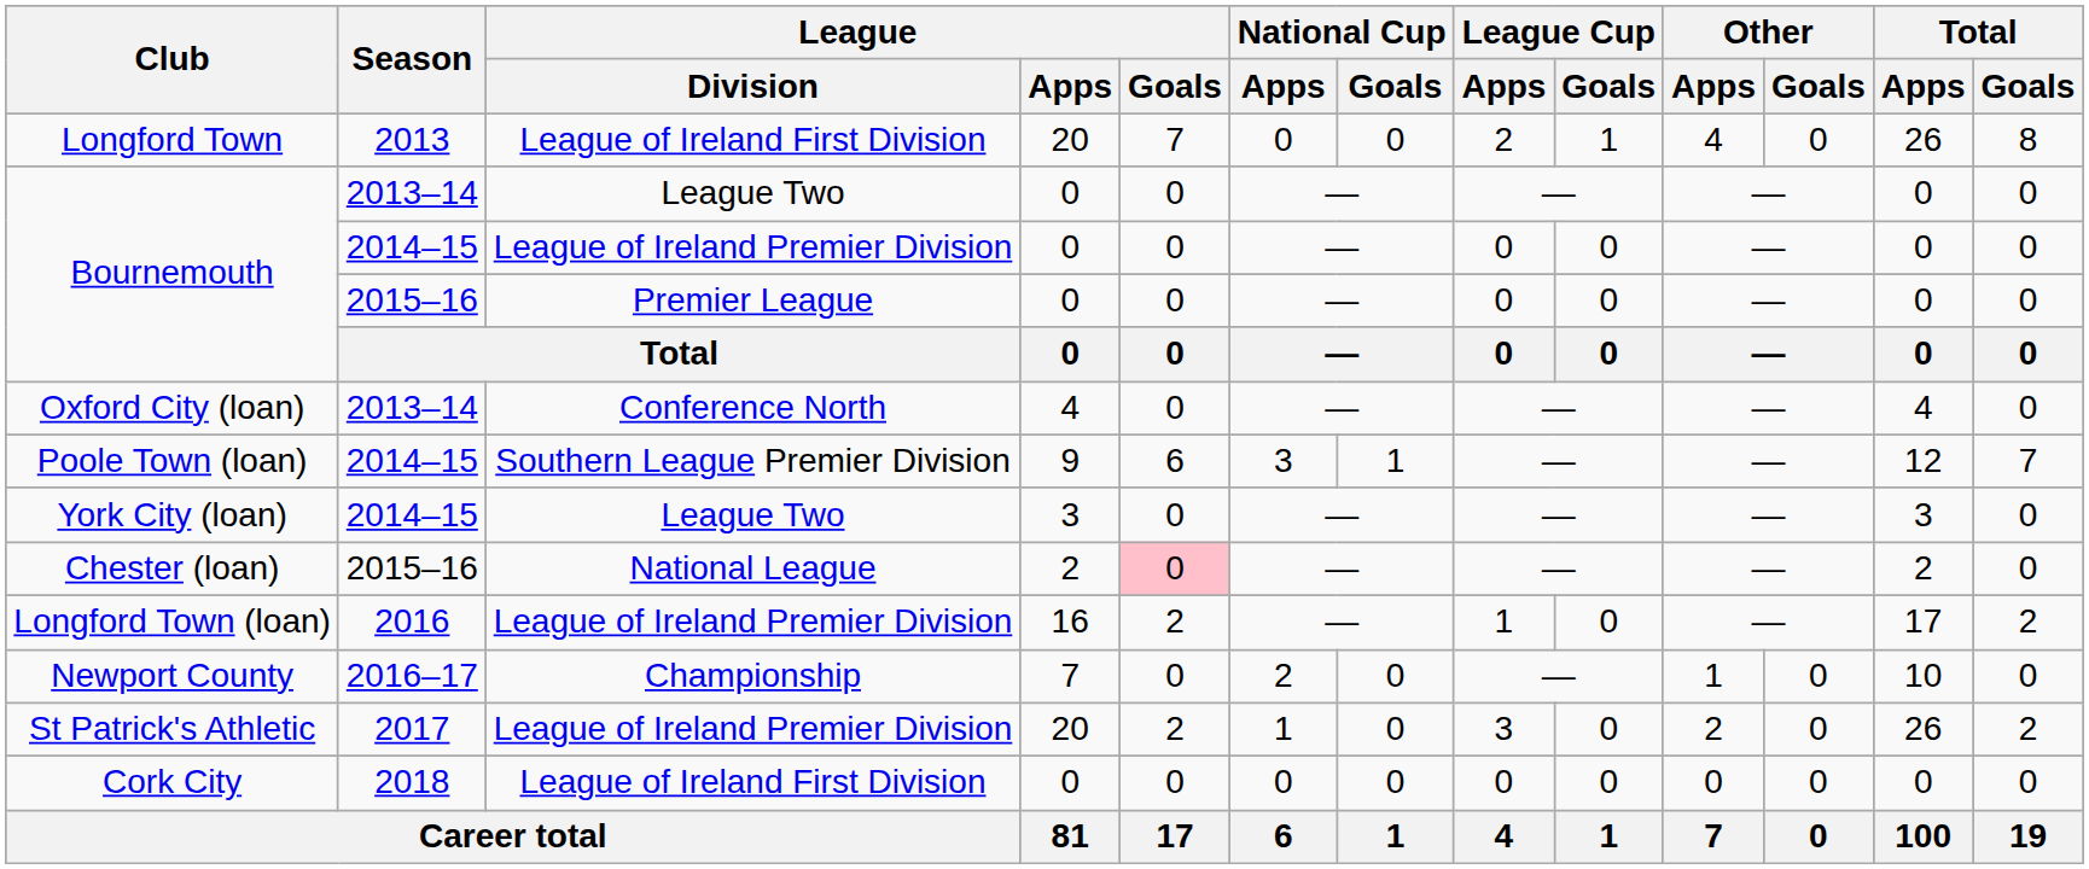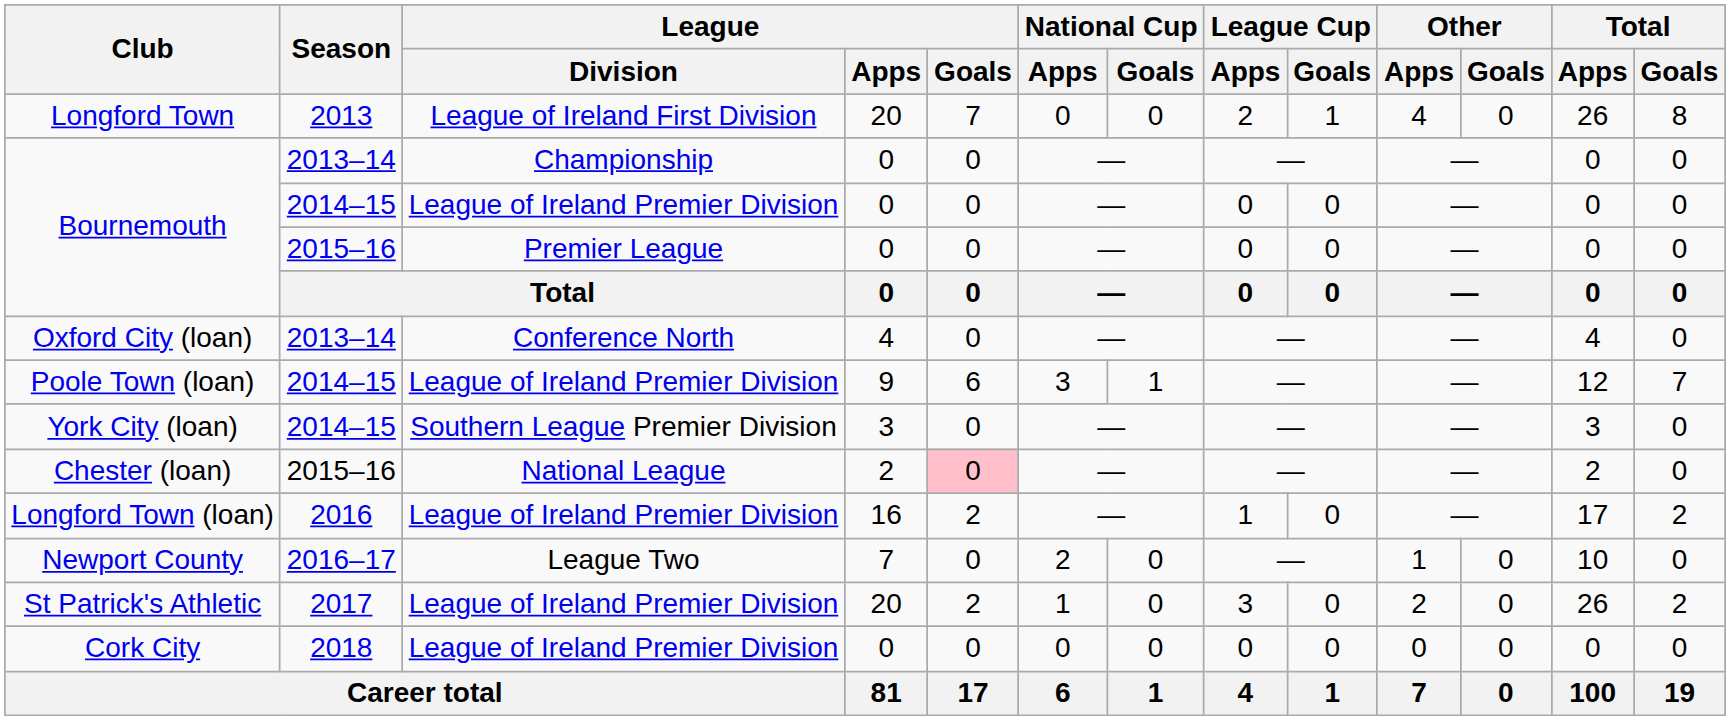Bournemouth / 2013–14 | League / Division: League Two -> Championship
Poole Town (loan) | League / Division: Southern League Premier Division -> League of Ireland Premier Division
York City (loan) | League / Division: League Two -> Southern League Premier Division
Newport County | League / Division: Championship -> League Two
Cork City | League / Division: League of Ireland First Division -> League of Ireland Premier Division
